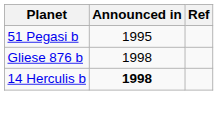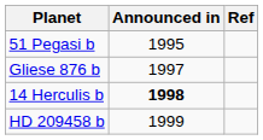Gliese 876 b | Announced in: 1998 -> 1997
+ row: HD 209458 b | 1999
